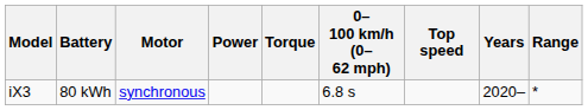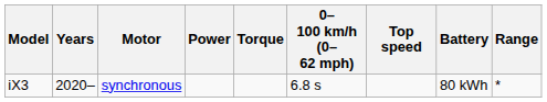columns swapped: Years <-> Battery
